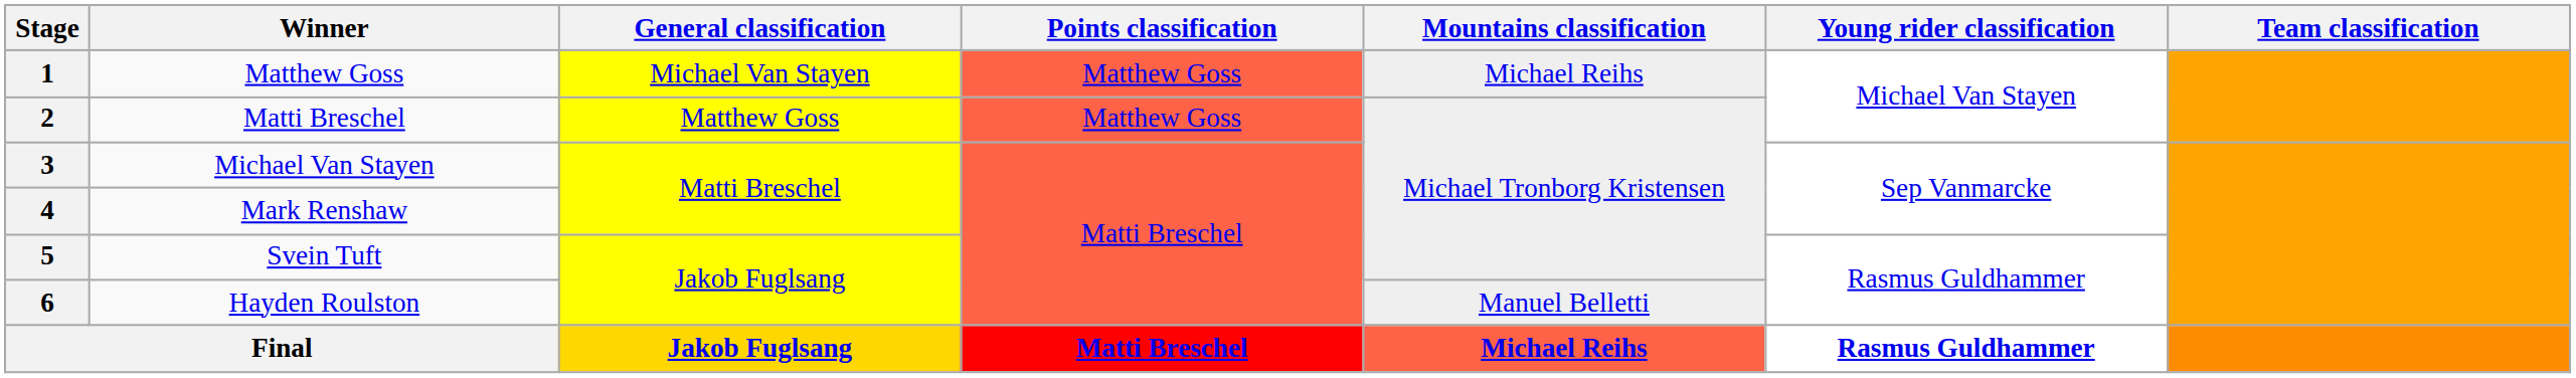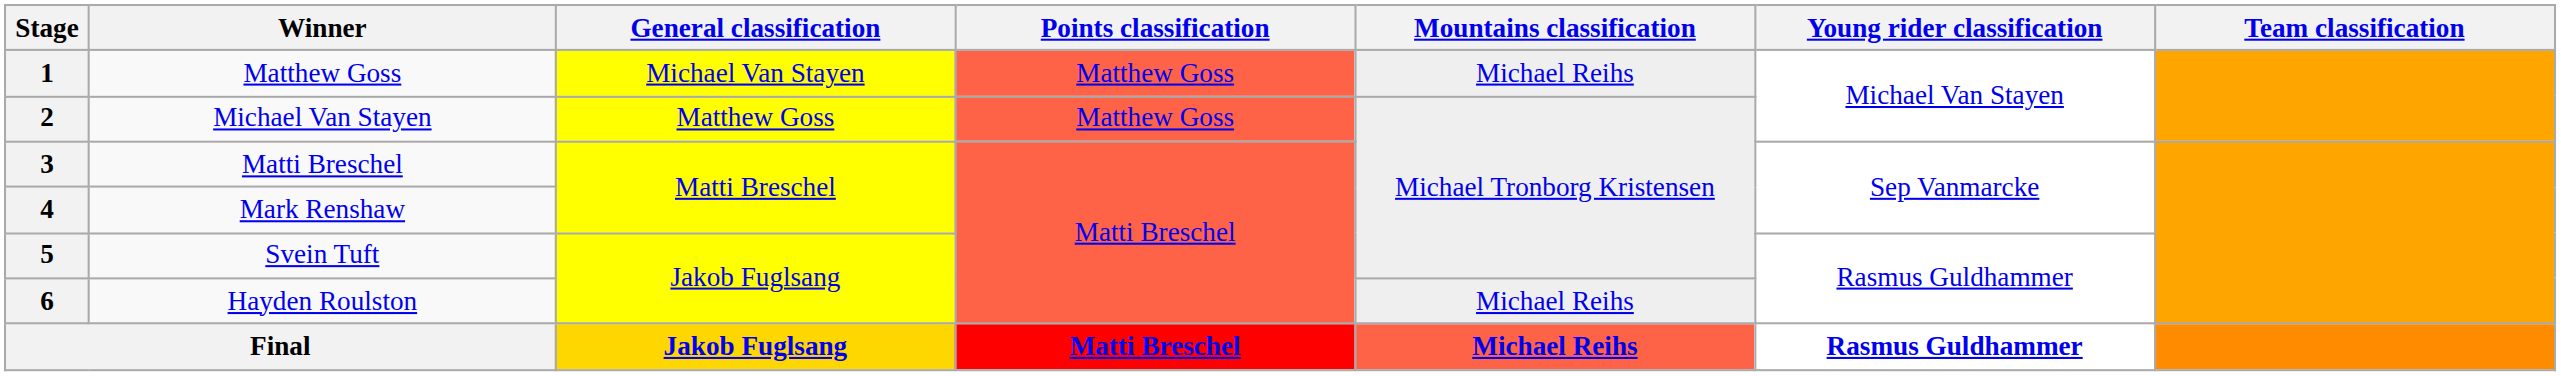2 | Winner: Matti Breschel -> Michael Van Stayen
3 | Winner: Michael Van Stayen -> Matti Breschel
6 | Mountains classification: Manuel Belletti -> Michael Reihs
